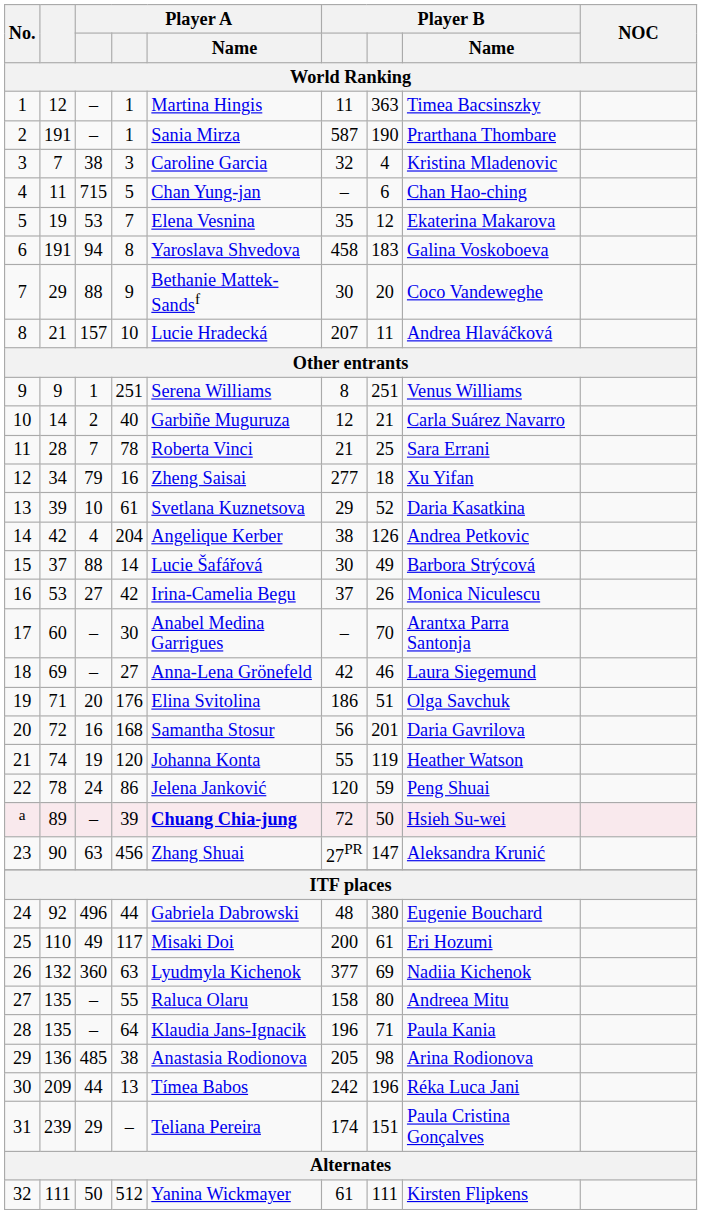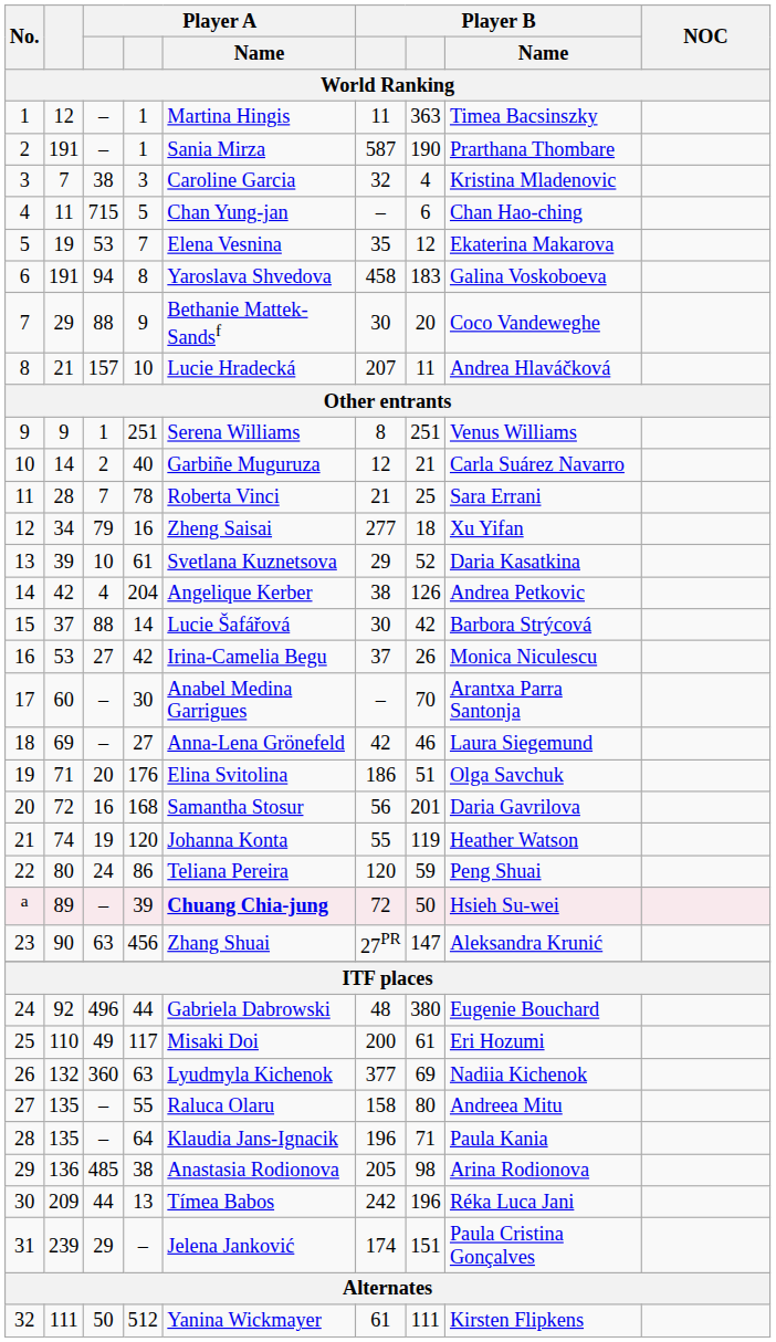15 | column 7: 49 -> 42
22 | column 2: 78 -> 80
22 | Player A / Name: Jelena Janković -> Teliana Pereira
31 | Player A / Name: Teliana Pereira -> Jelena Janković
